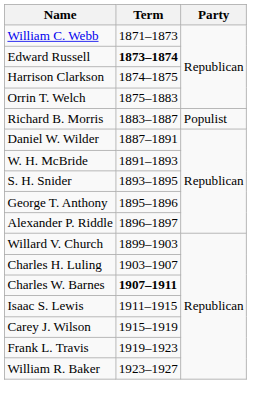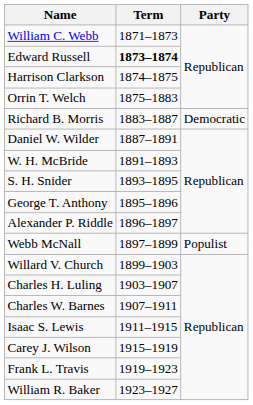Richard B. Morris | Party: Populist -> Democratic
+ row: Webb McNall | 1897–1899 | Populist
Charles W. Barnes | Term: bold -> normal
